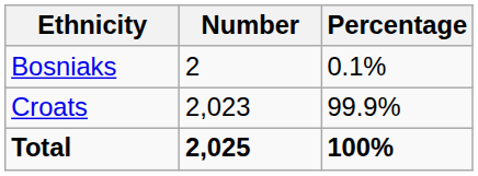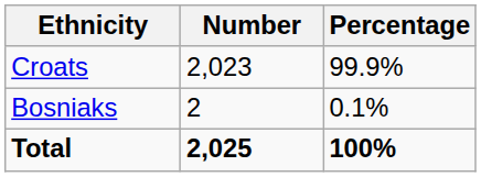rows swapped: Croats <-> Bosniaks
